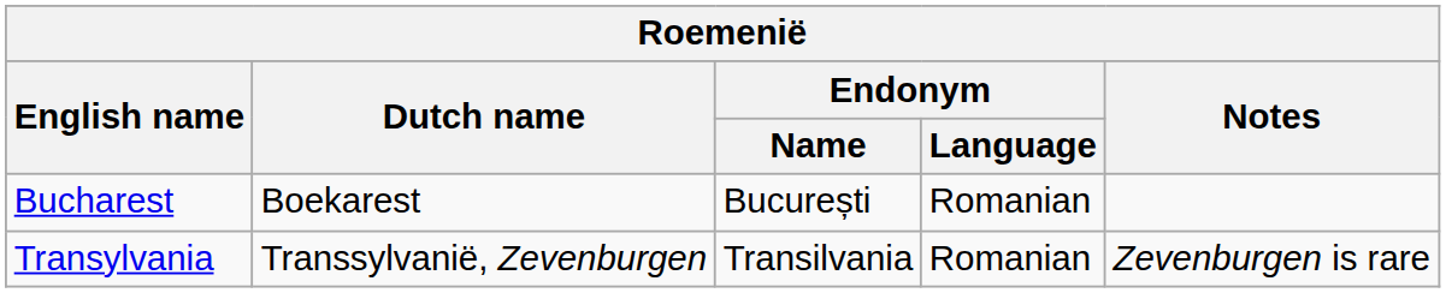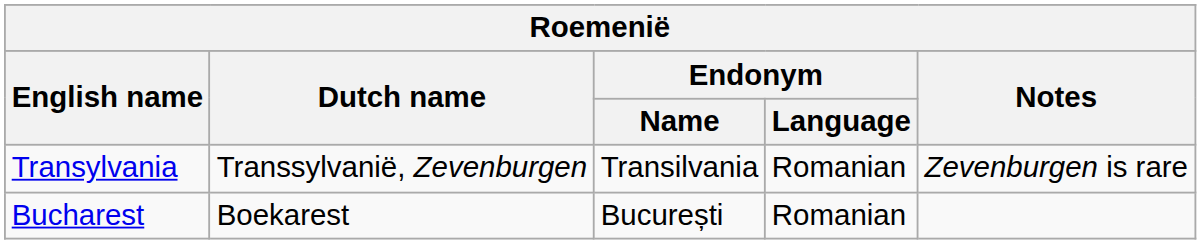rows swapped: Bucharest <-> Transylvania
